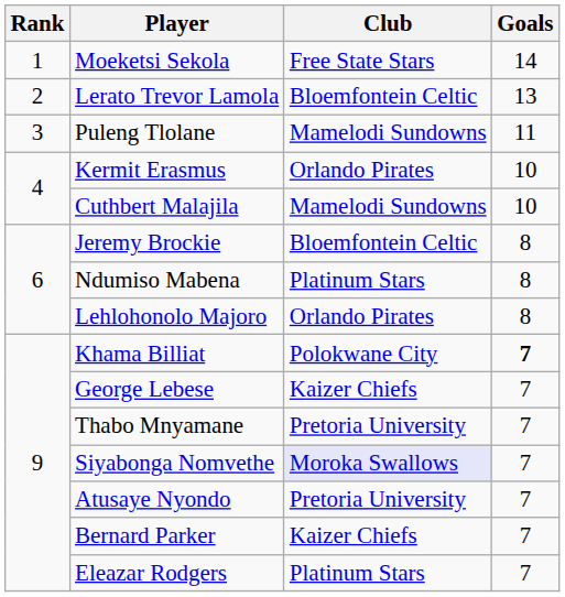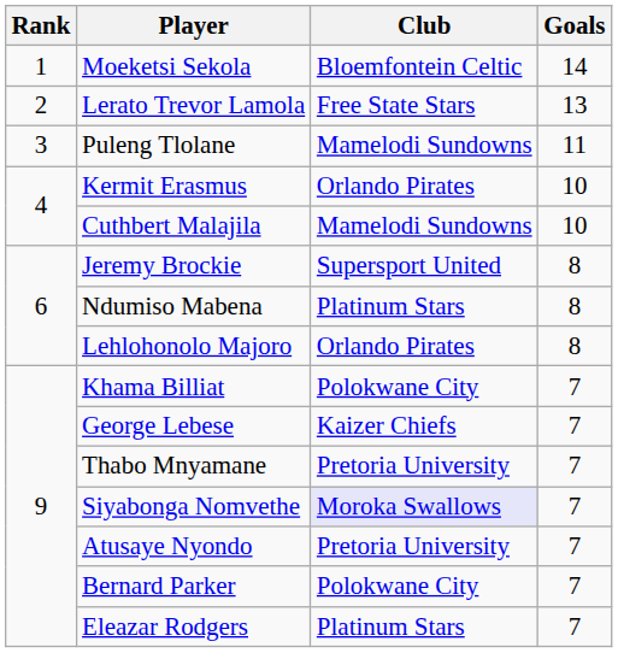Moeketsi Sekola | Club: Free State Stars -> Bloemfontein Celtic
Lerato Trevor Lamola | Club: Bloemfontein Celtic -> Free State Stars
Jeremy Brockie | Club: Bloemfontein Celtic -> Supersport United
Khama Billiat | Goals: bold -> normal
Bernard Parker | Club: Kaizer Chiefs -> Polokwane City
